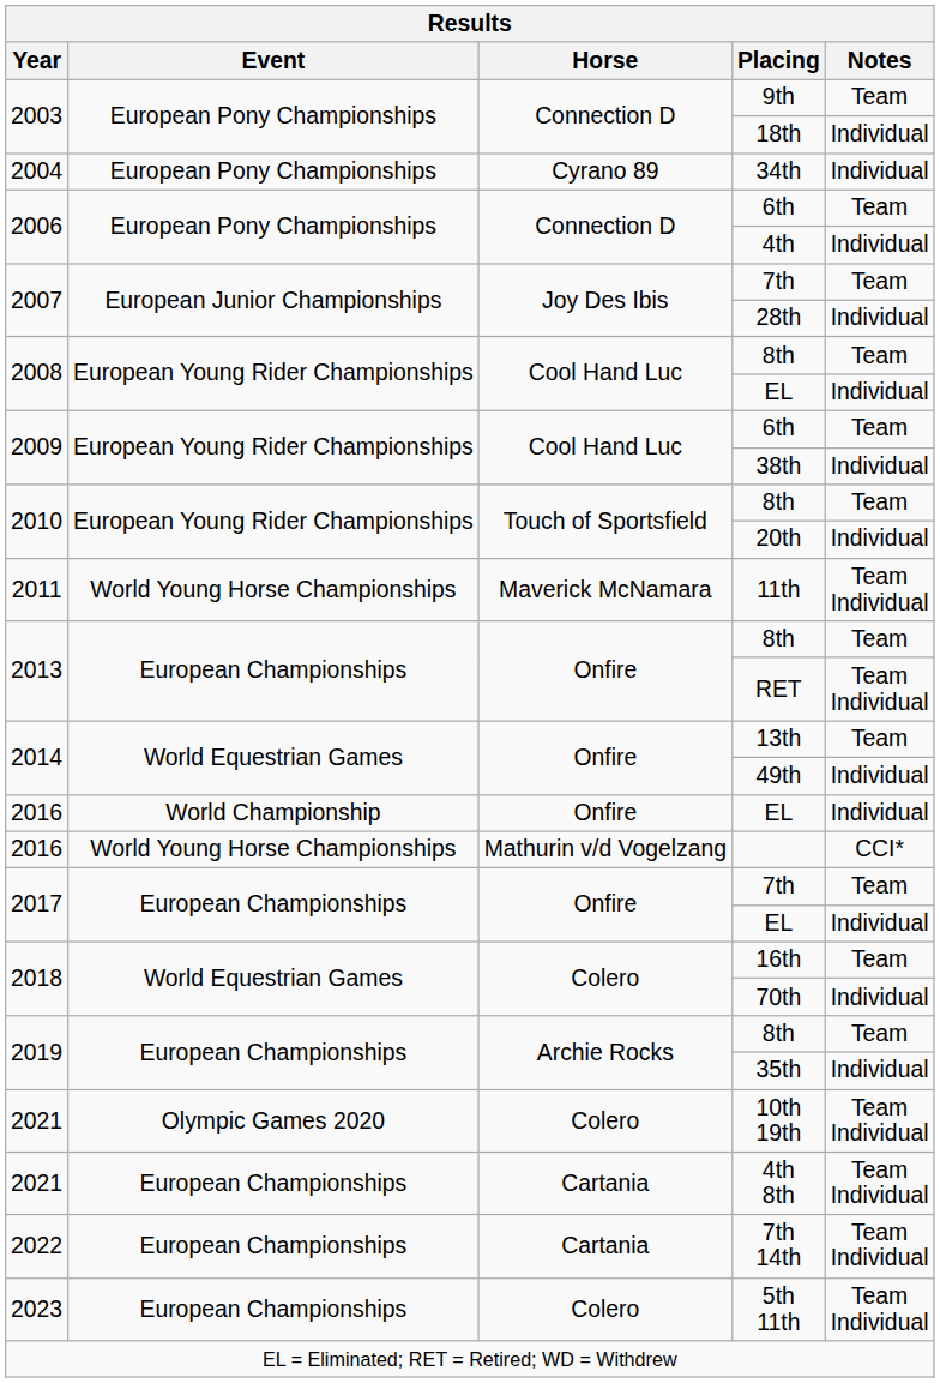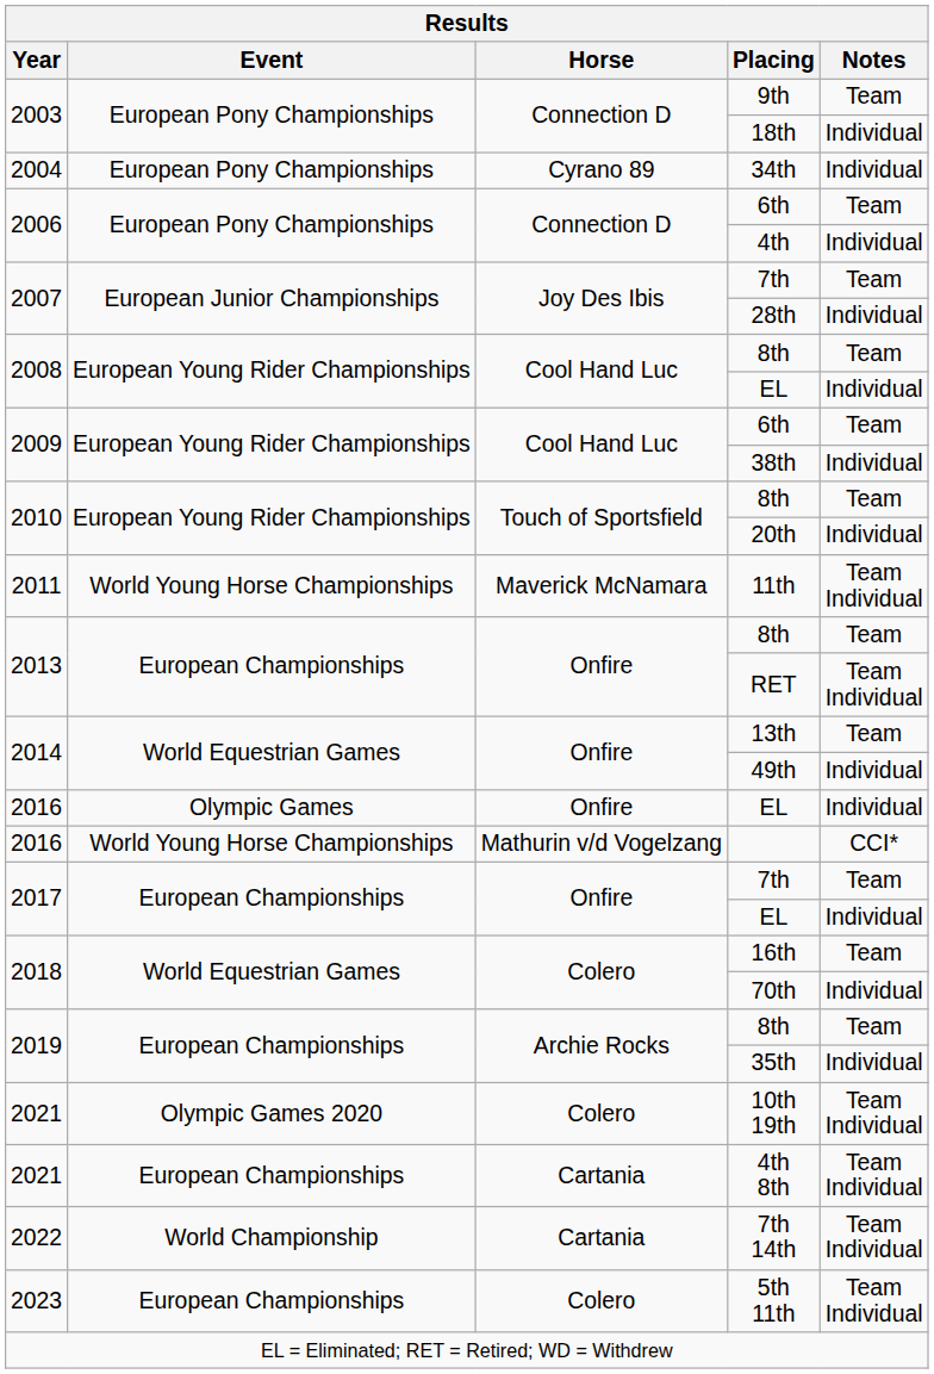2016 / EL | Event: World Championship -> Olympic Games
7th 14th | Event: European Championships -> World Championship
